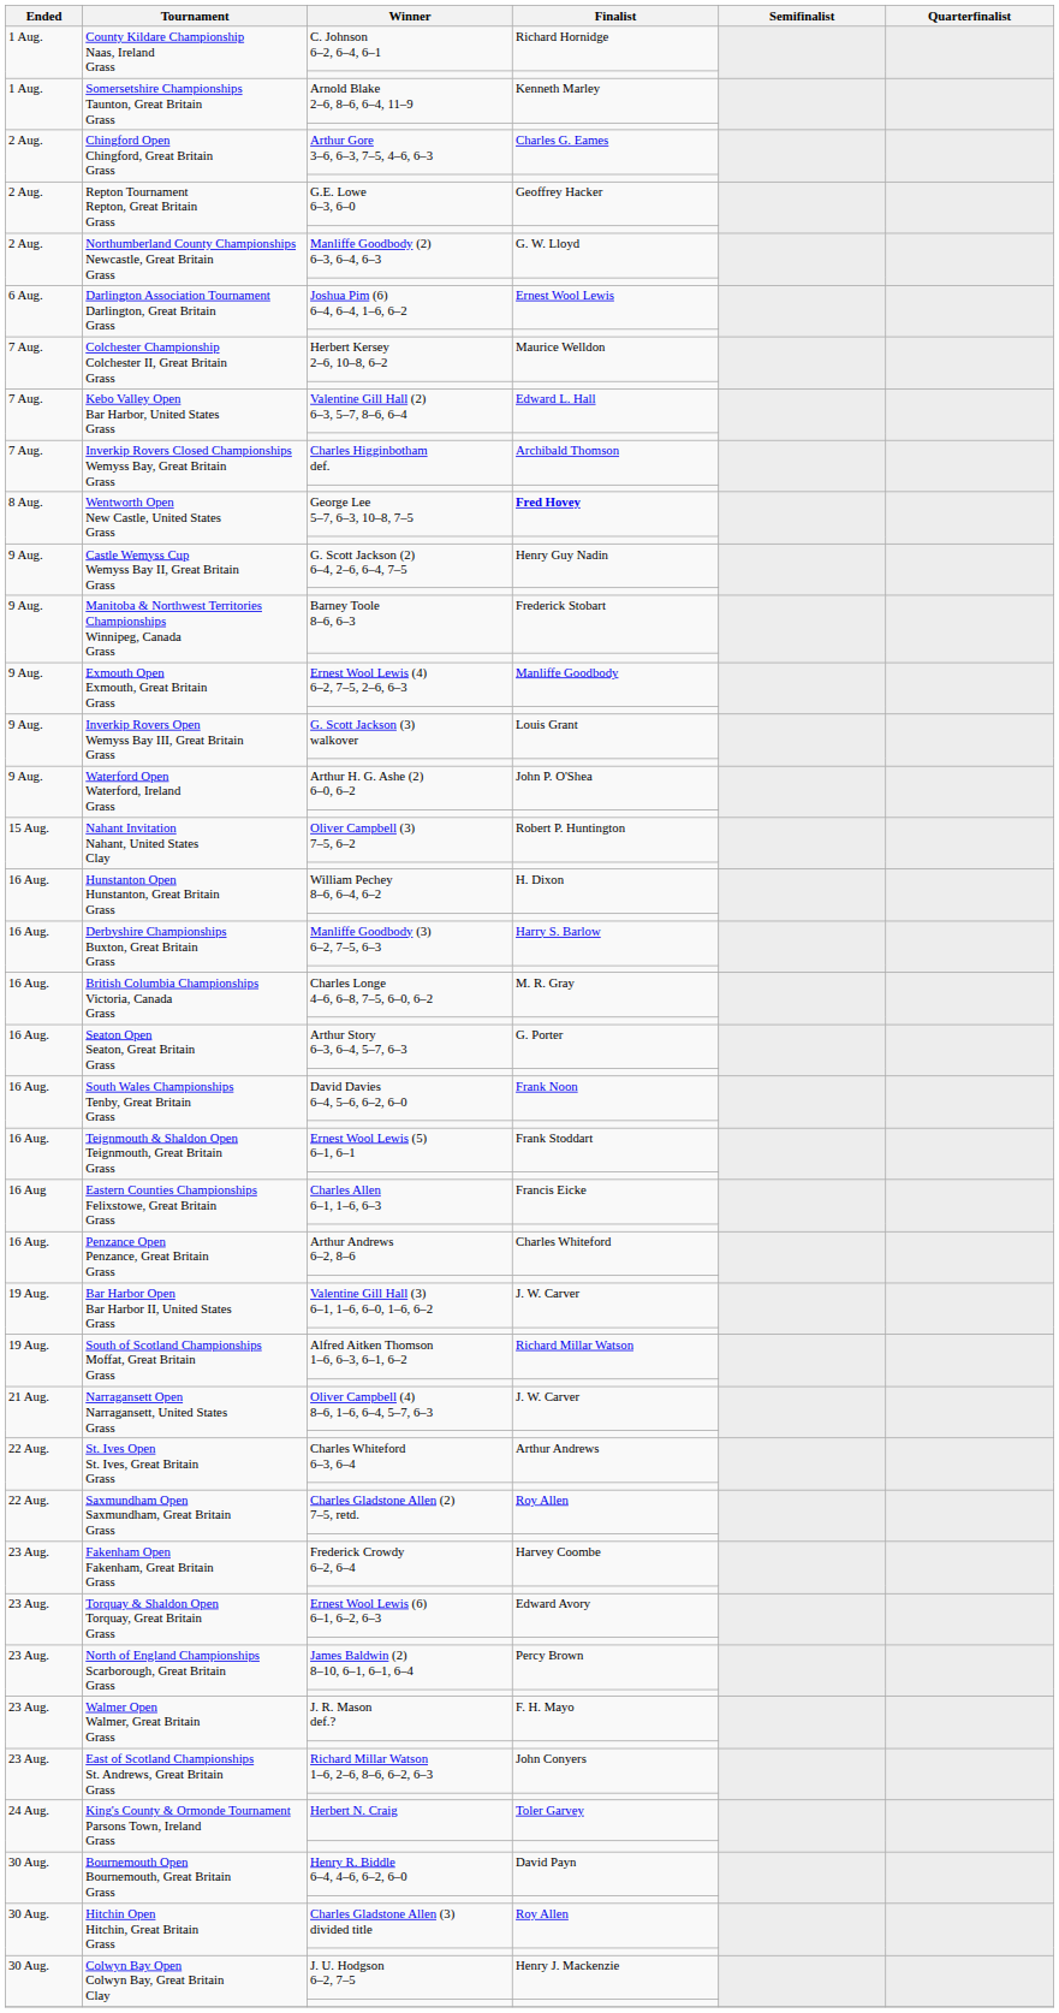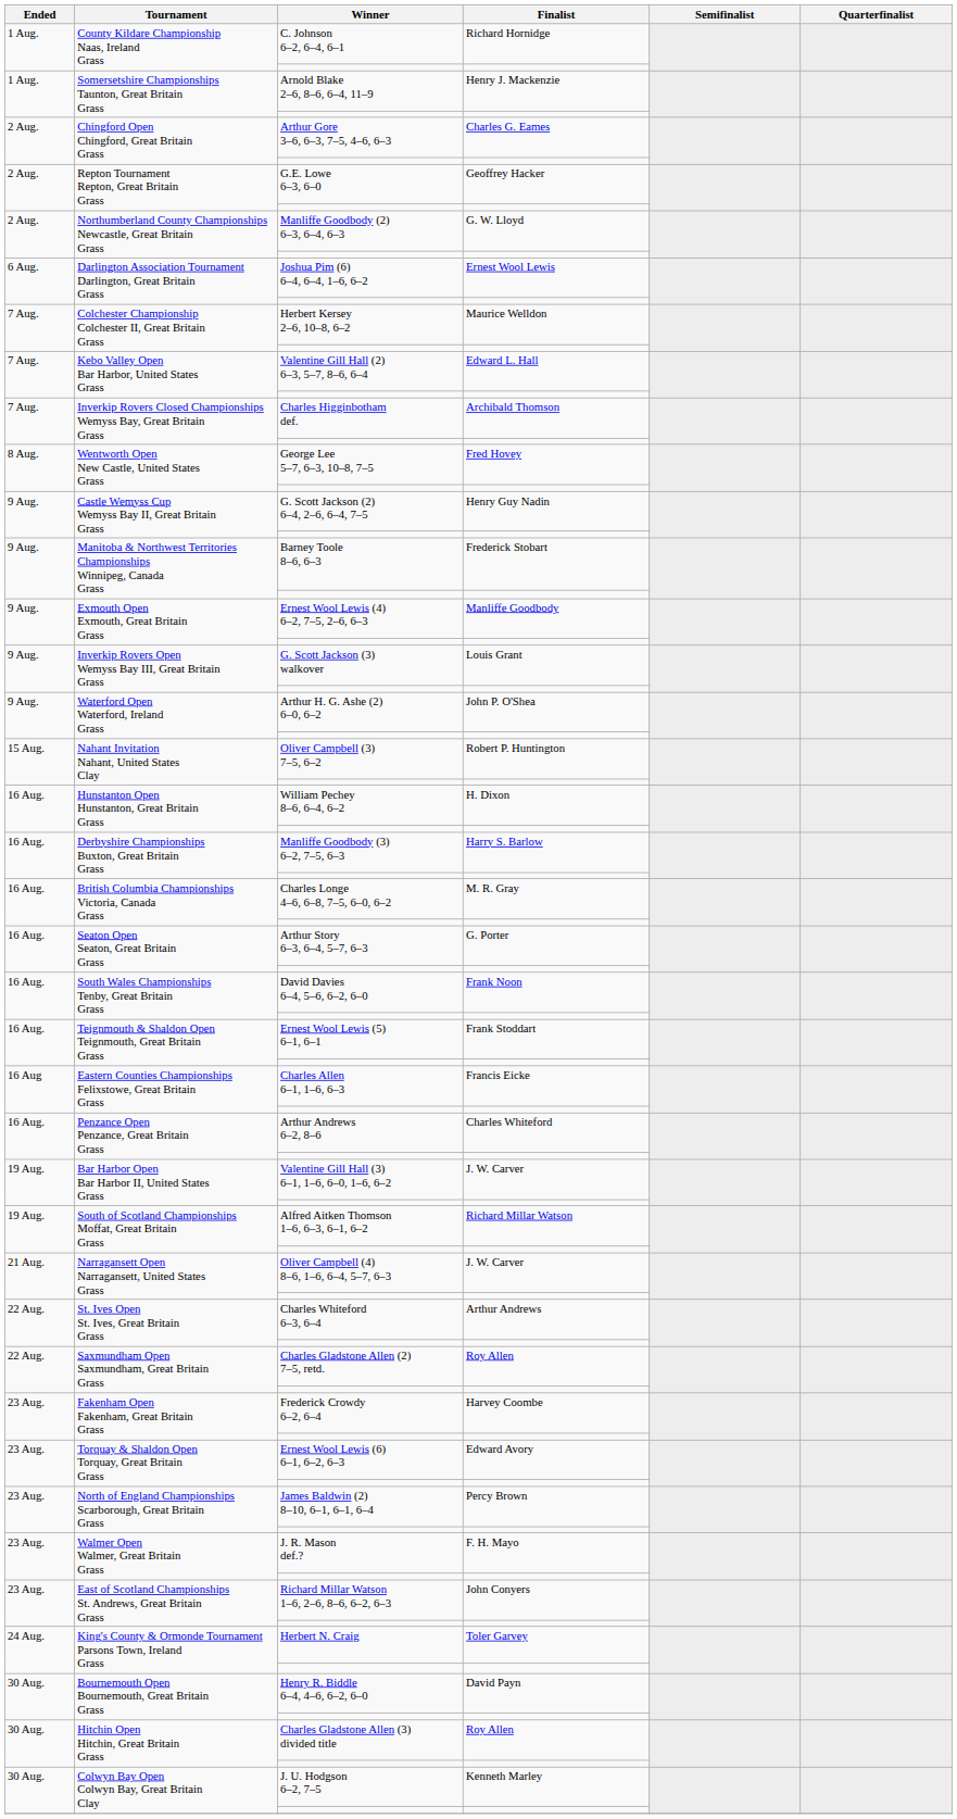Arnold Blake 2–6, 8–6, 6–4, 11–9 | Finalist: Kenneth Marley -> Henry J. Mackenzie
George Lee 5–7, 6–3, 10–8, 7–5 | Finalist: bold -> normal
J. U. Hodgson 6–2, 7–5 | Finalist: Henry J. Mackenzie -> Kenneth Marley
